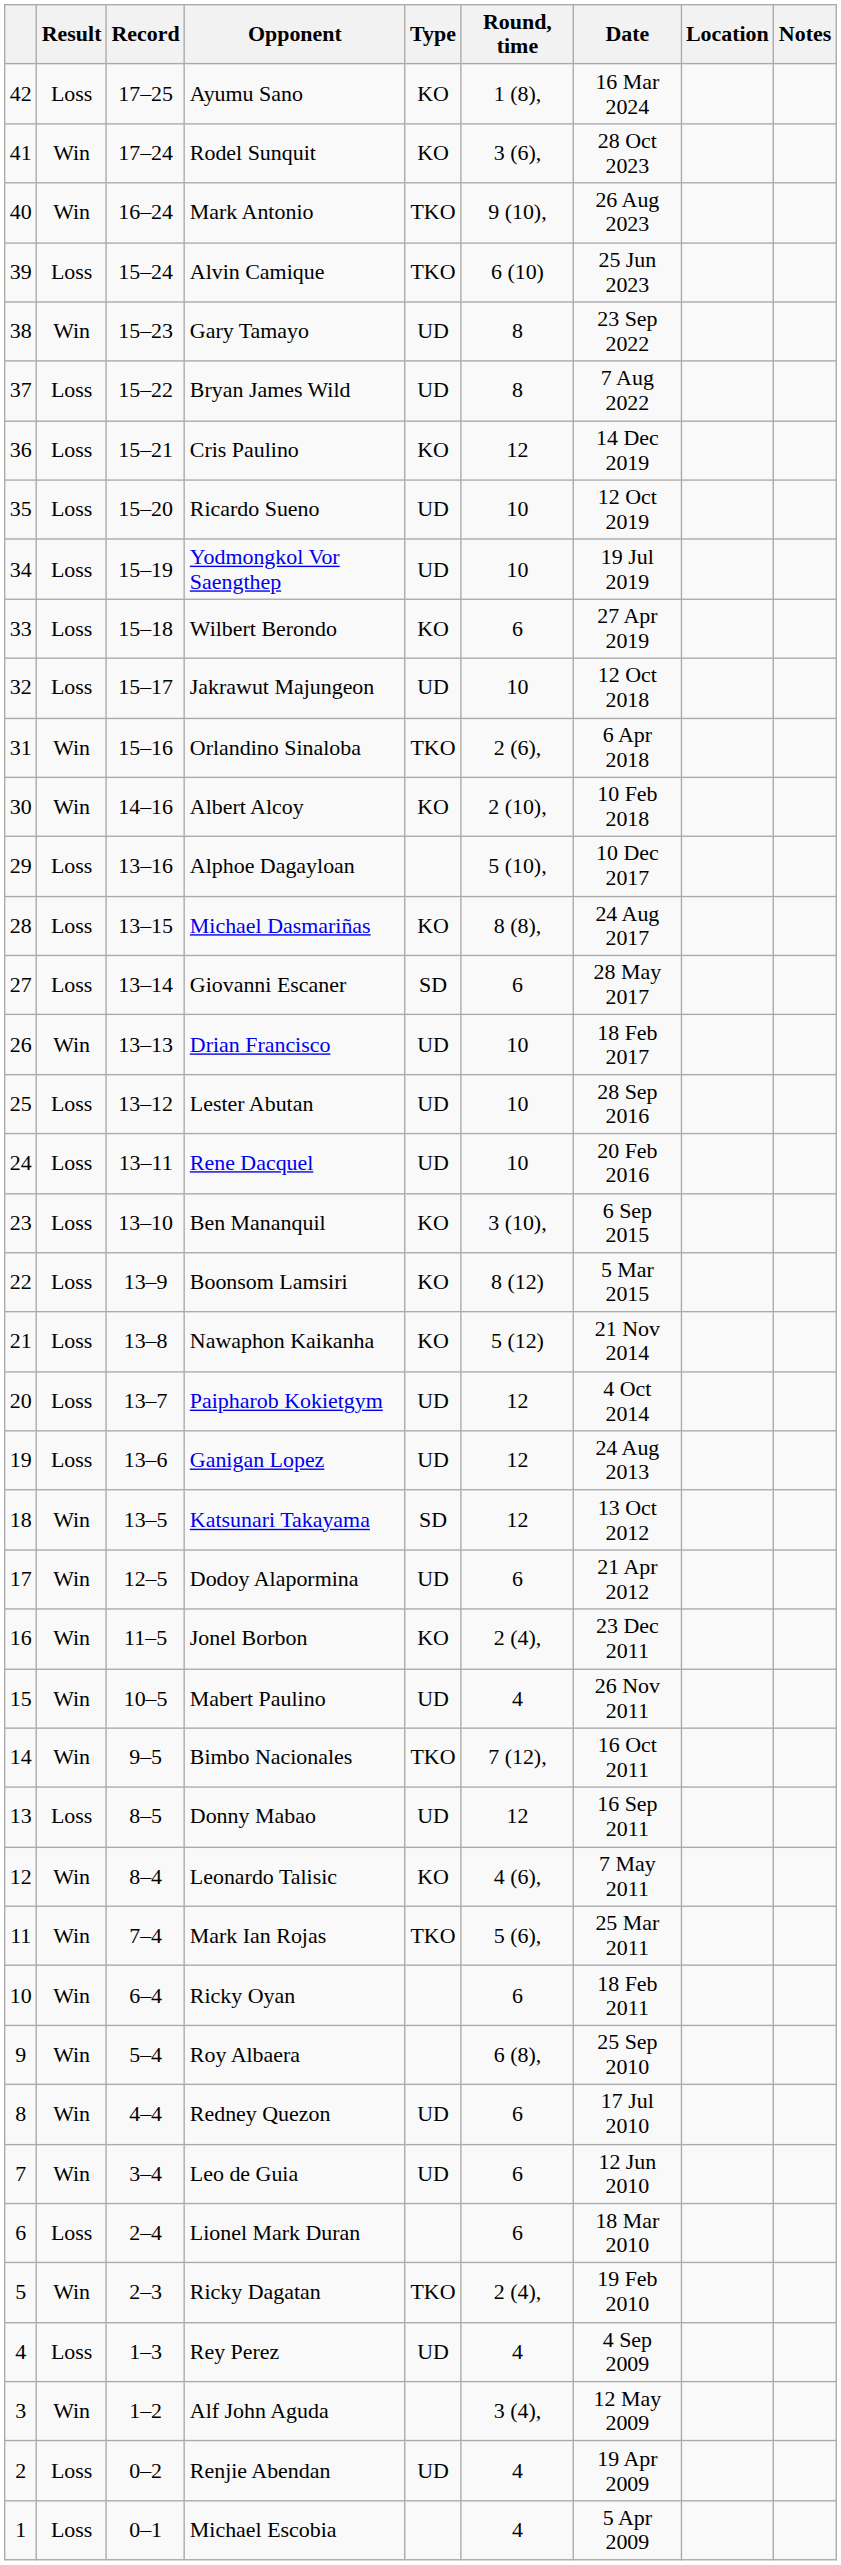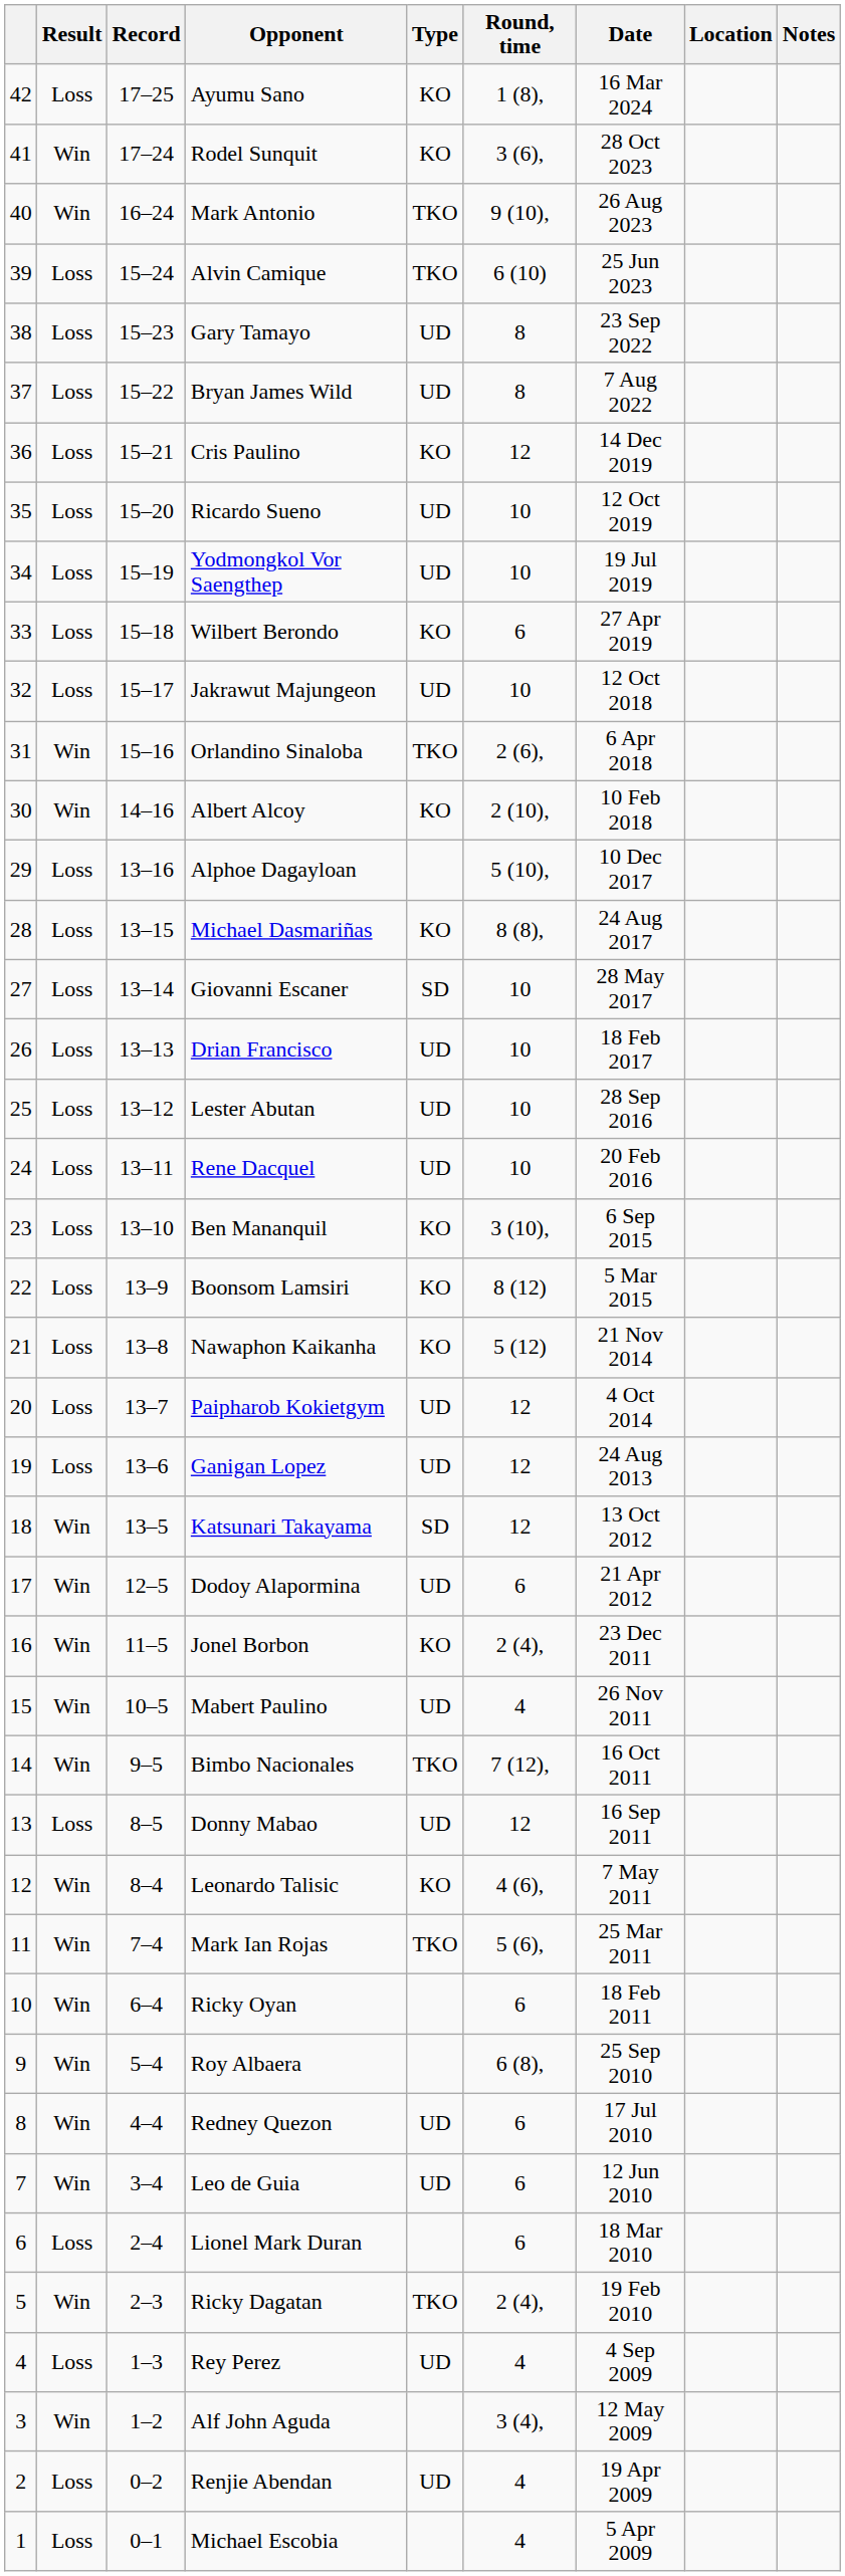Gary Tamayo | Result: Win -> Loss
Giovanni Escaner | Round, time: 6 -> 10
Drian Francisco | Result: Win -> Loss
